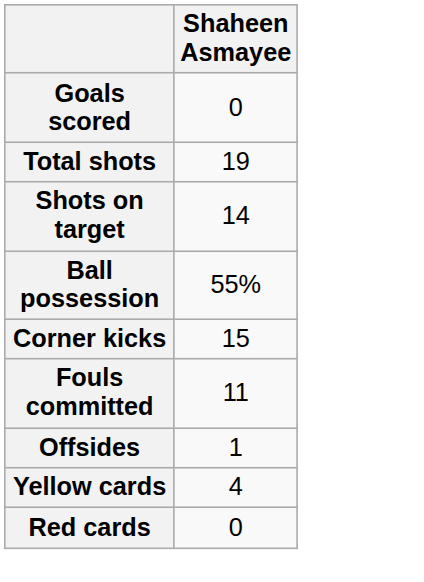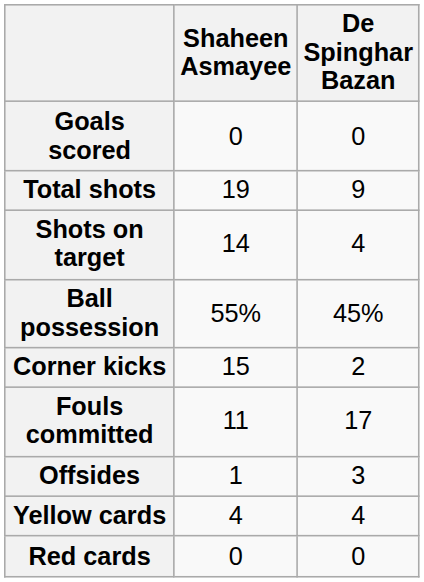+ column: De Spinghar Bazan | 0 | 9 | 4 | 45% | 2 | 17 | 3 | 4 | 0
